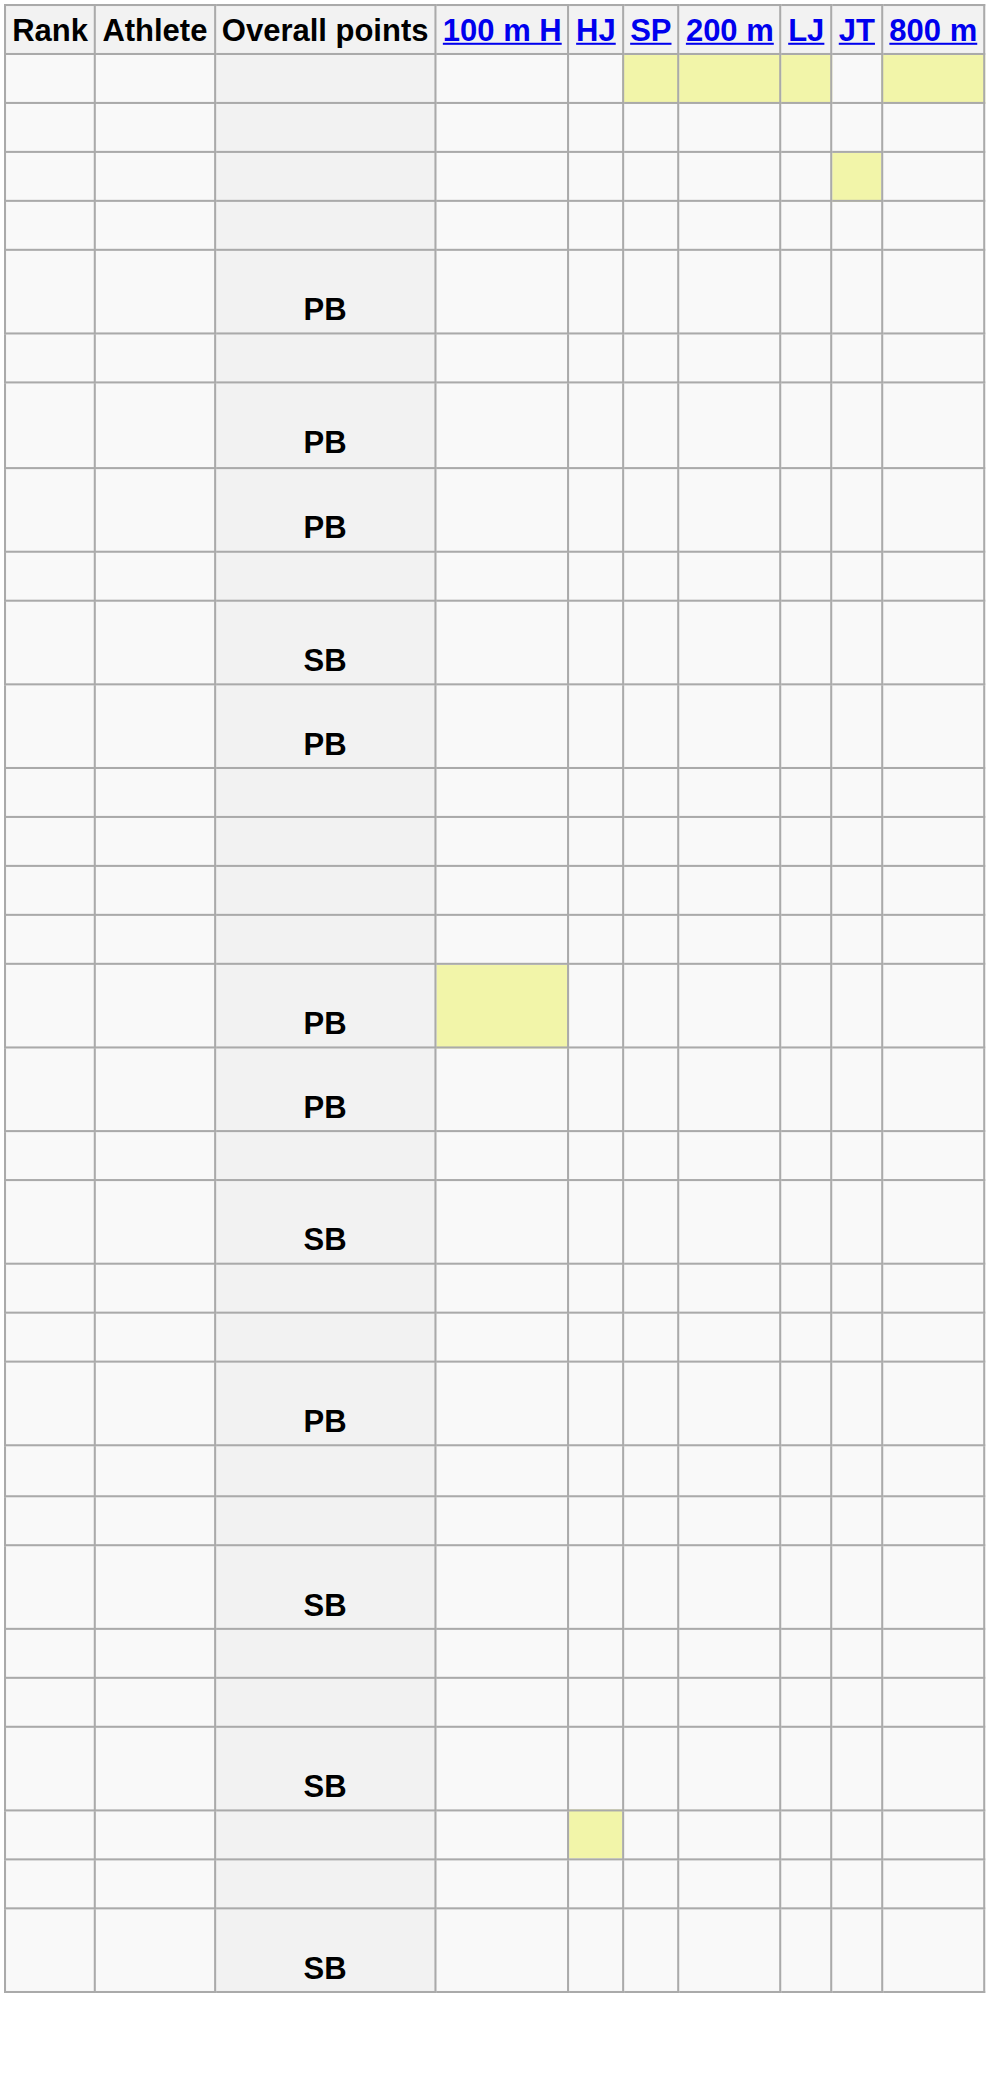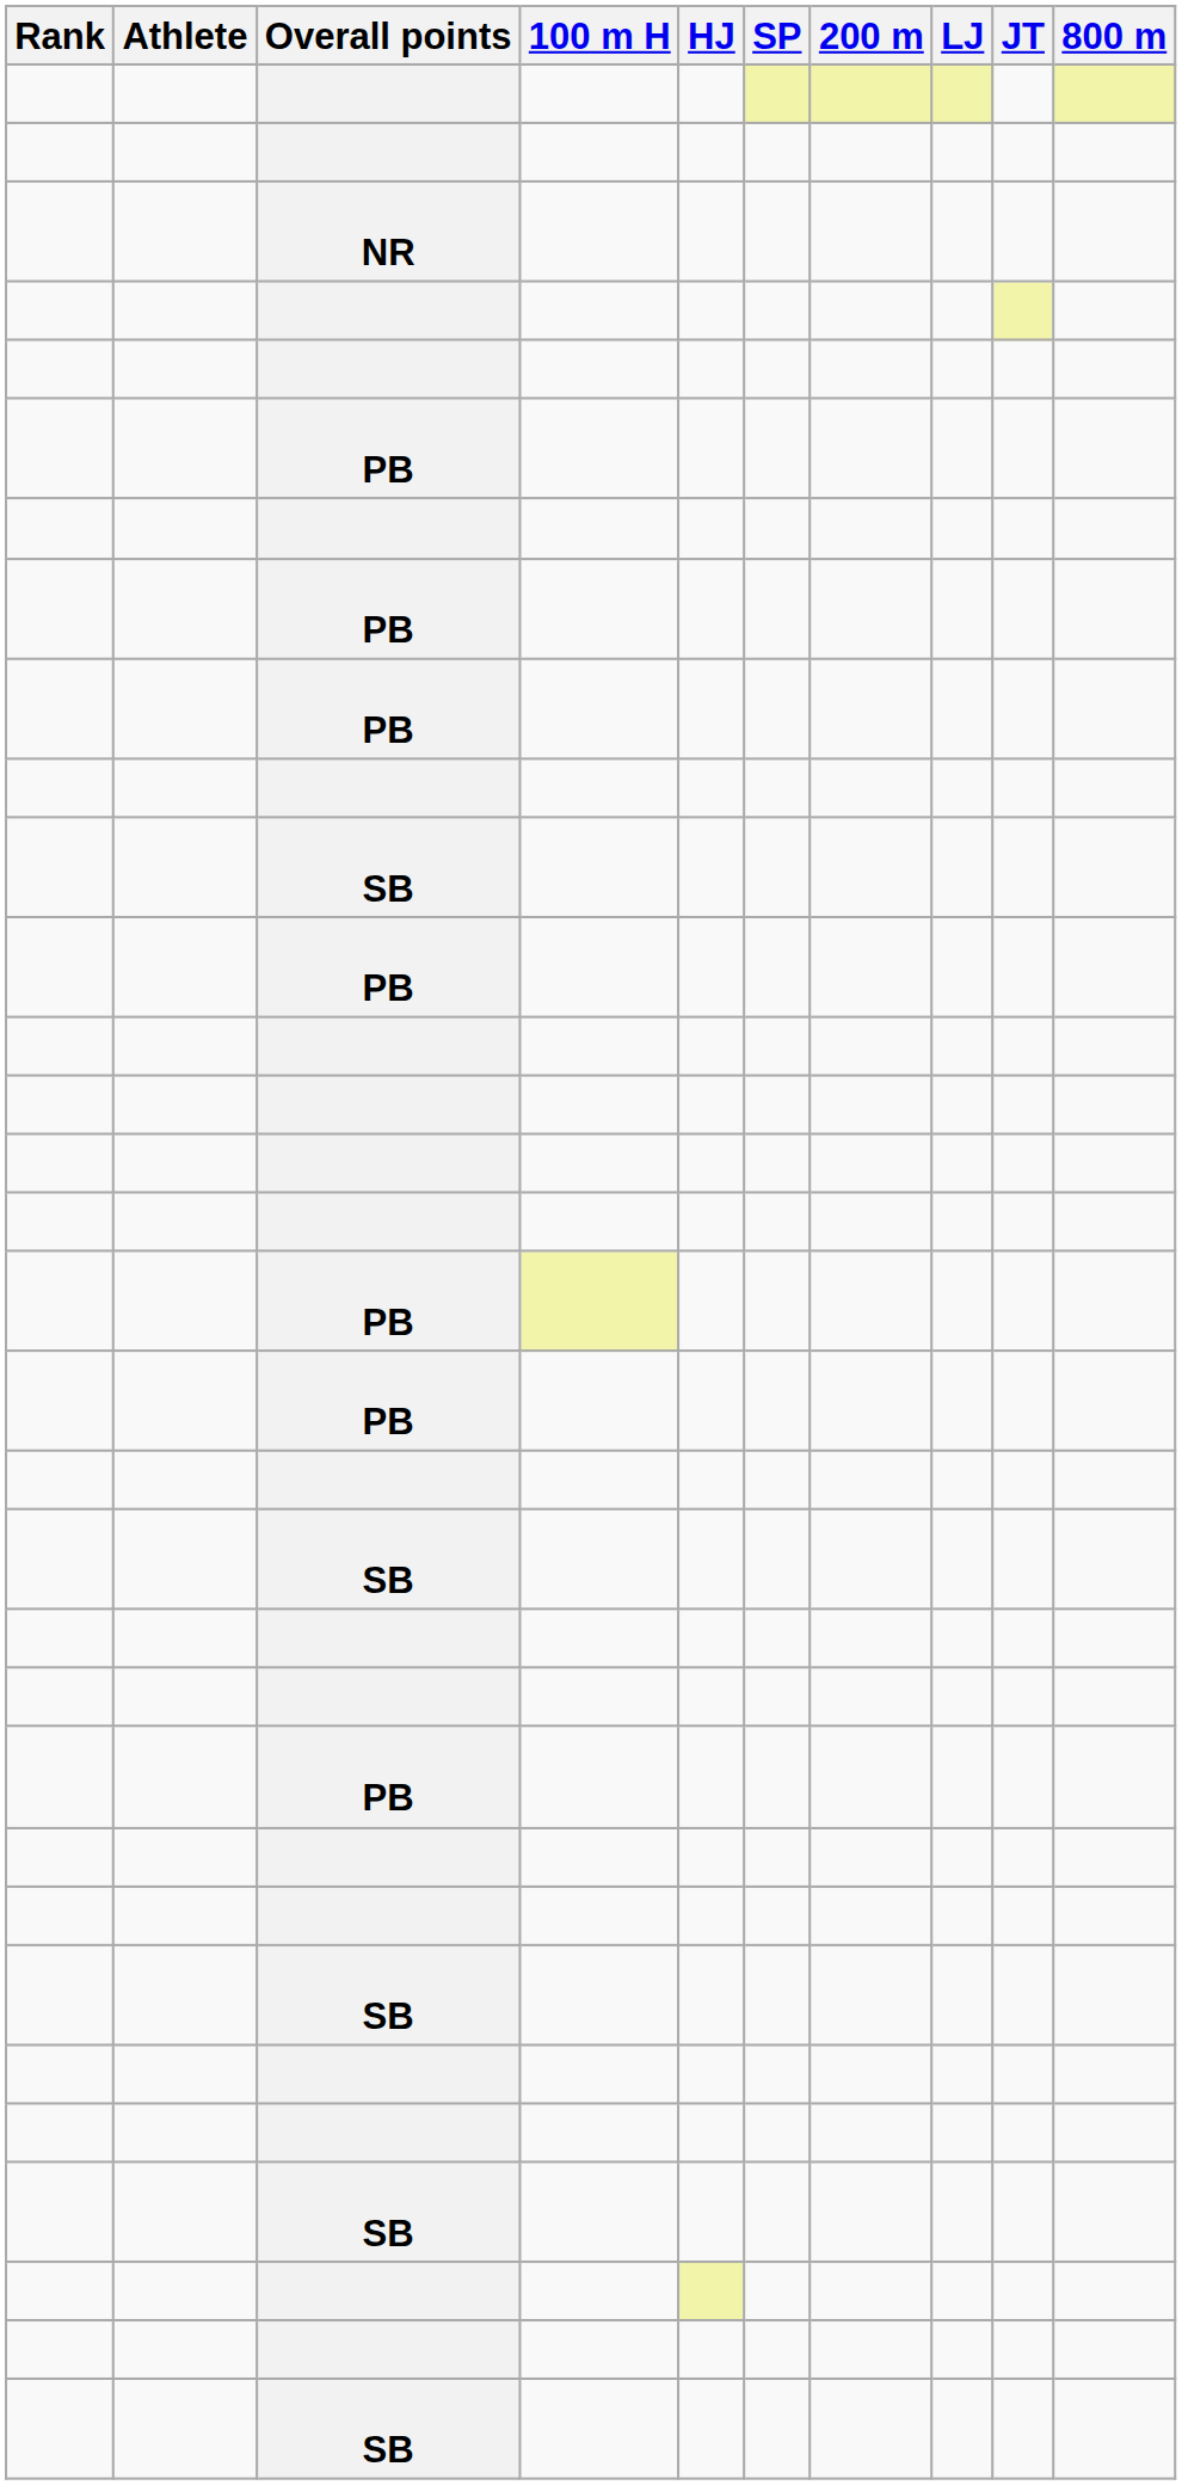+ row: NR
